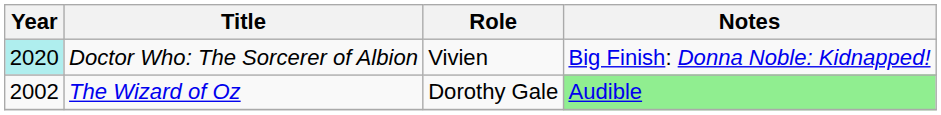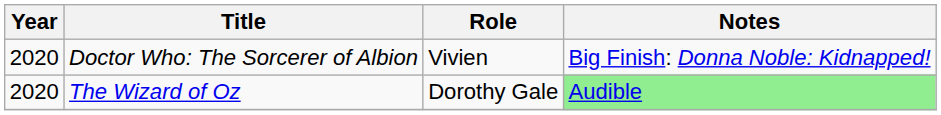Doctor Who: The Sorcerer of Albion | Year: paleturquoise background -> no background
The Wizard of Oz | Year: 2002 -> 2020
